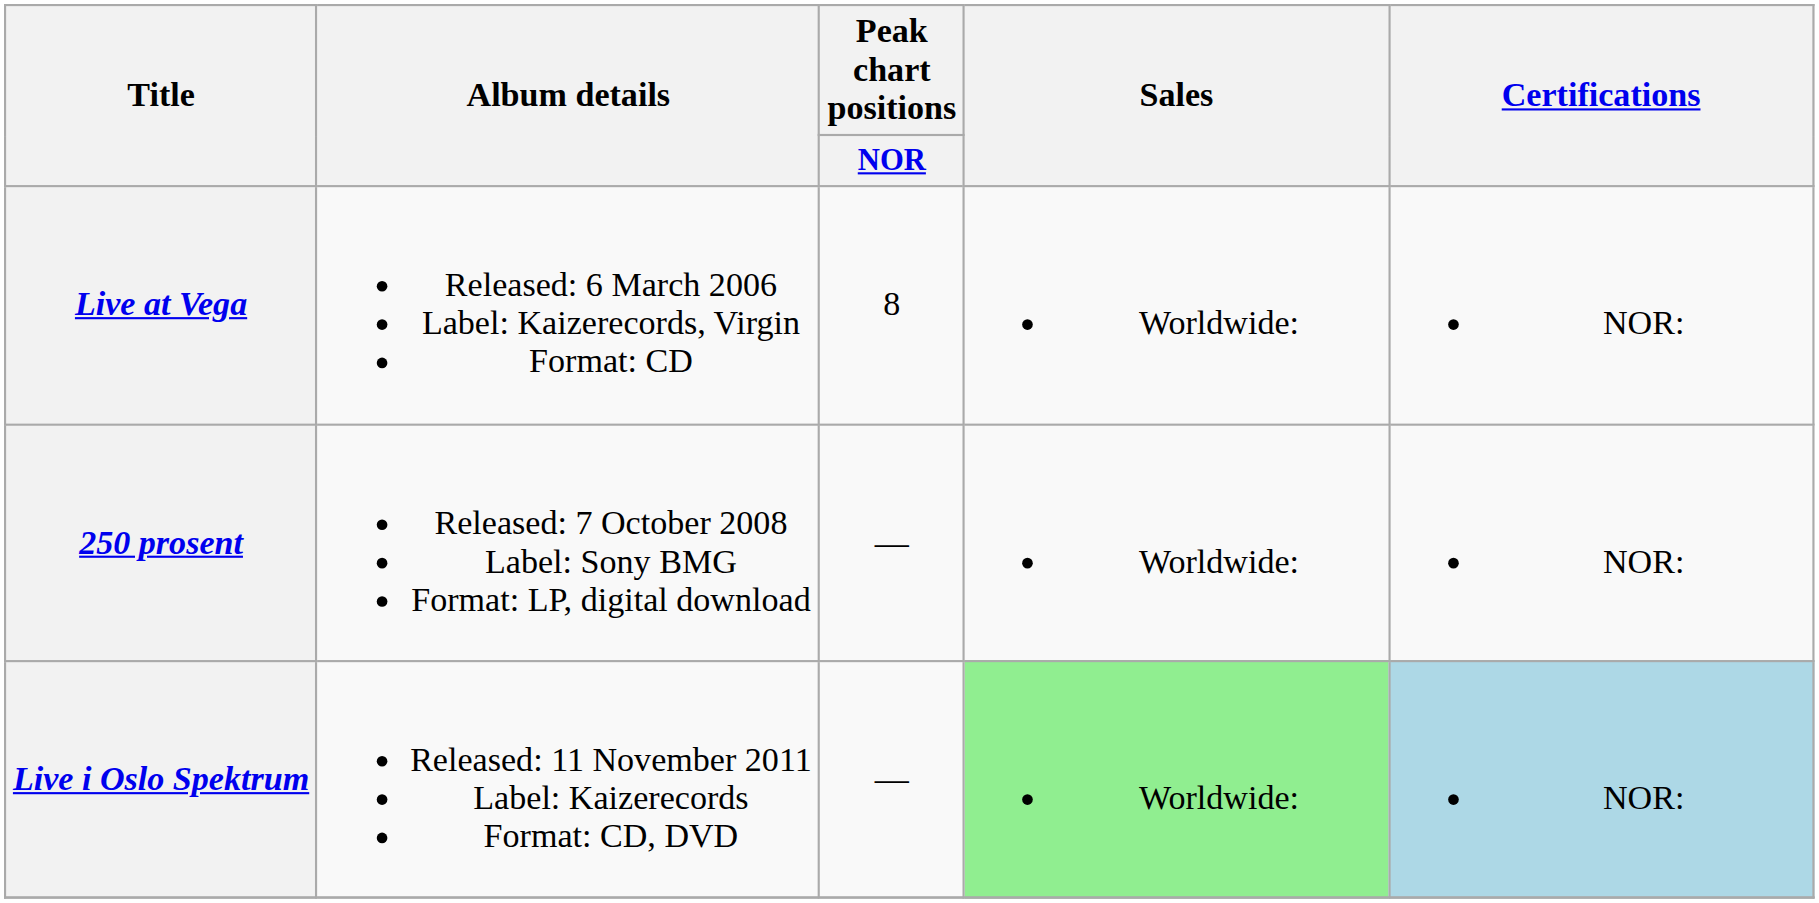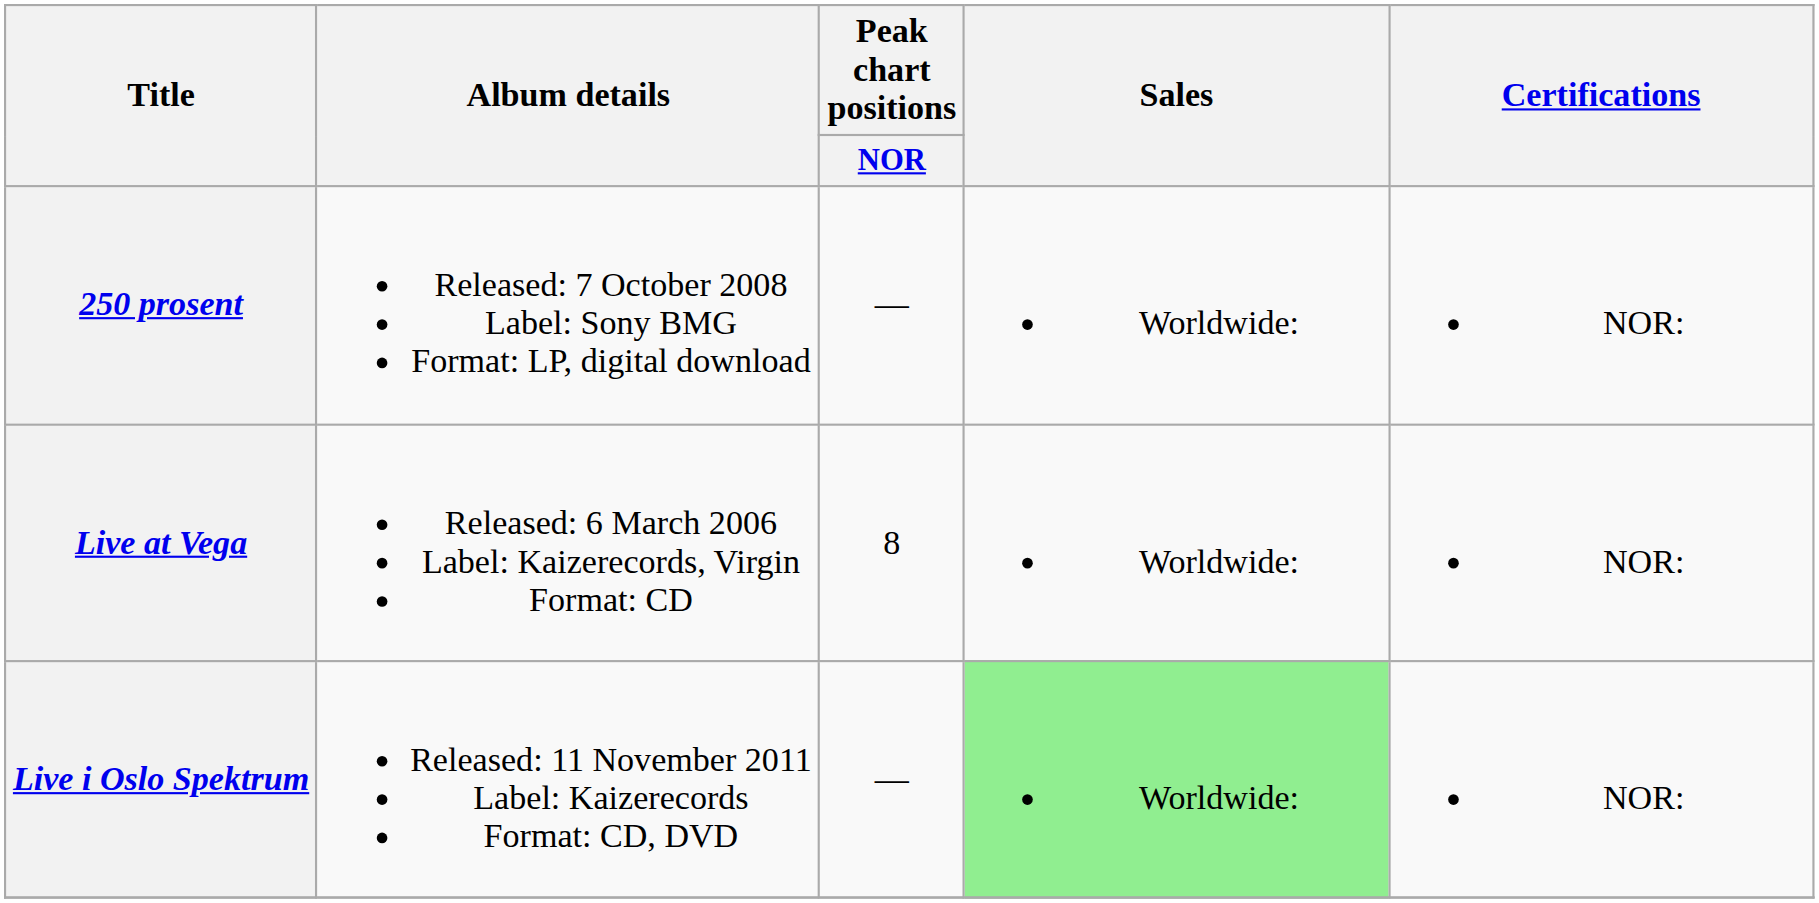rows swapped: Live at Vega <-> 250 prosent
Live i Oslo Spektrum | Certifications: lightblue background -> no background
